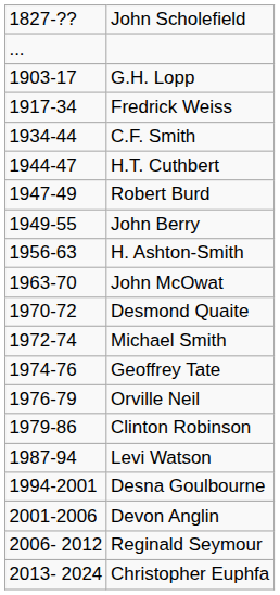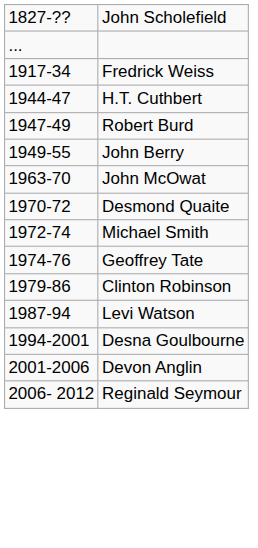- row: 1903-17 | G.H. Lopp
- row: 1934-44 | C.F. Smith
- row: 1956-63 | H. Ashton-Smith
- row: 1976-79 | Orville Neil
- row: 2013- 2024 | Christopher Euphfa
